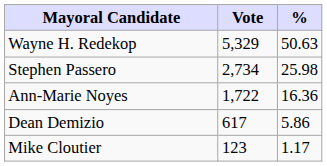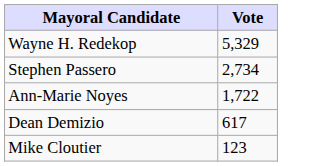- column: % | 50.63 | 25.98 | 16.36 | 5.86 | 1.17
